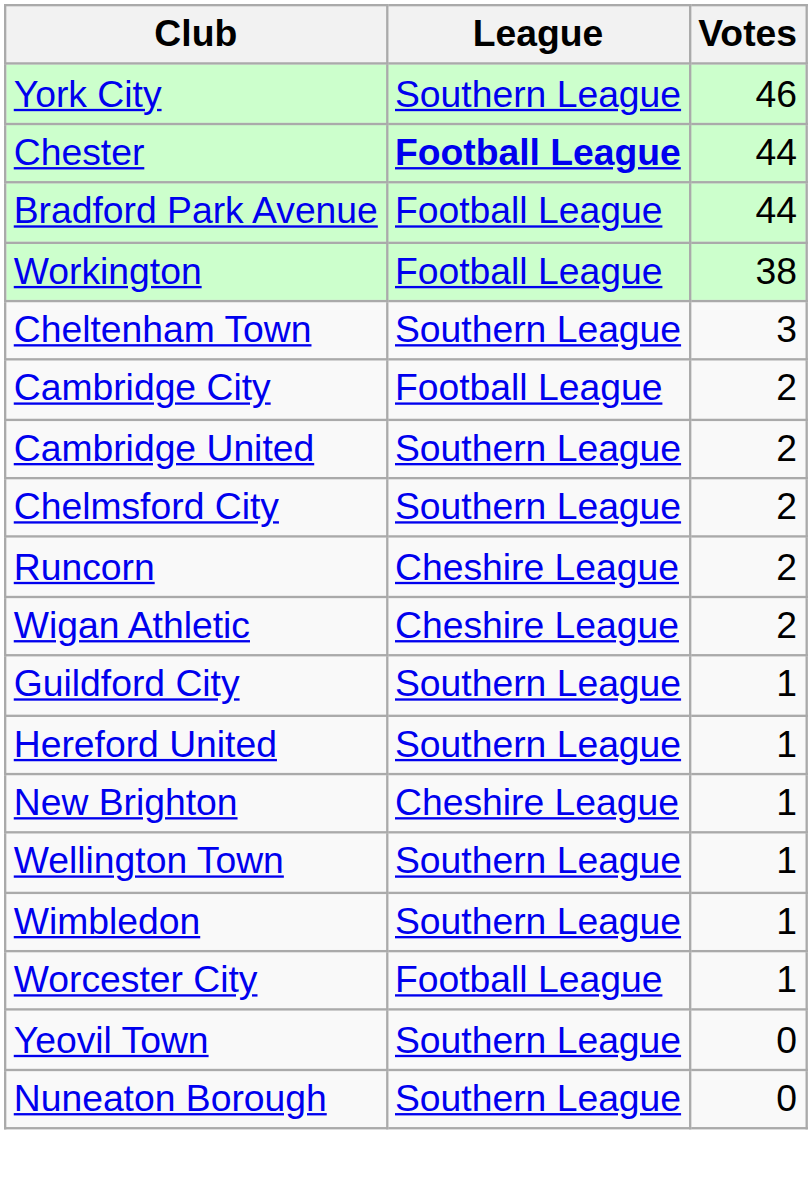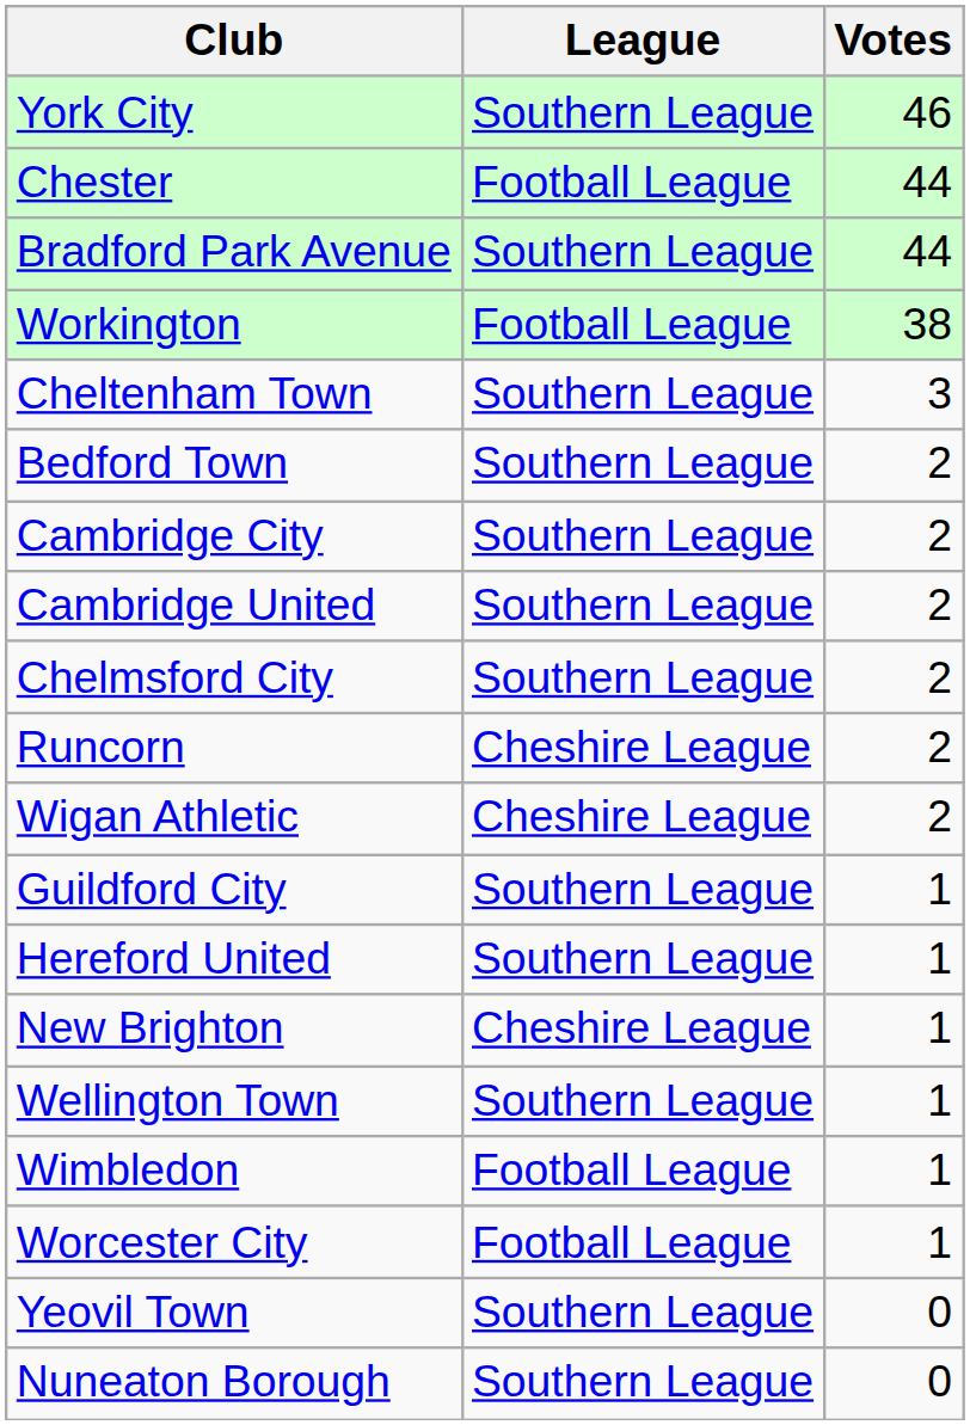Chester | League: bold -> normal
Bradford Park Avenue | League: Football League -> Southern League
+ row: Bedford Town | Southern League | 2
Cambridge City | League: Football League -> Southern League
Wimbledon | League: Southern League -> Football League
